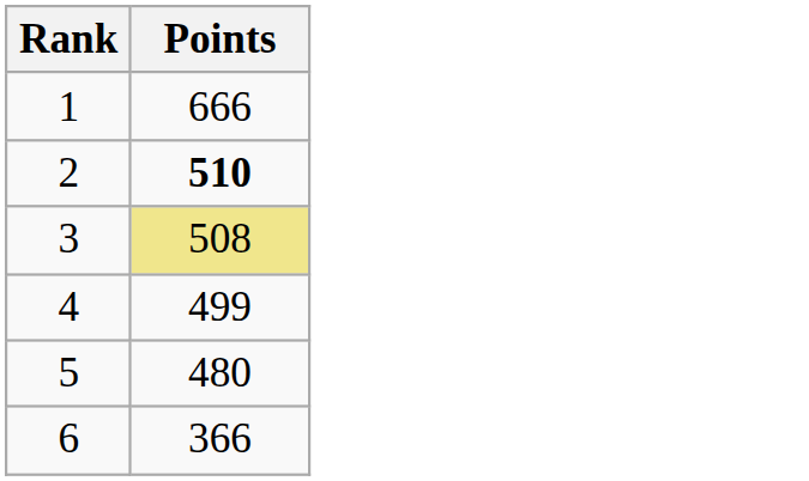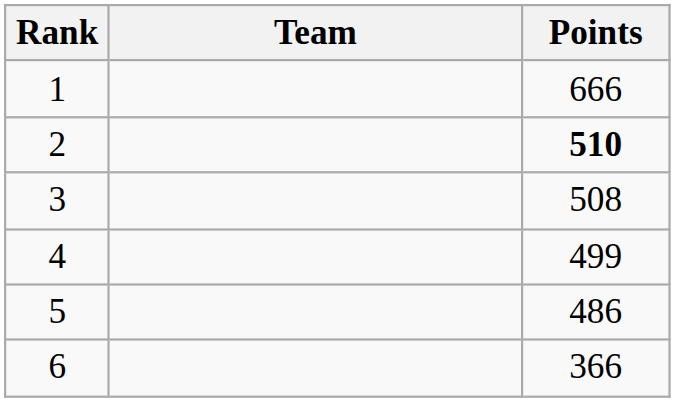+ column: Team
3 | Points: khaki background -> no background
5 | Points: 480 -> 486
